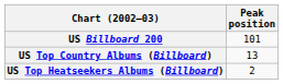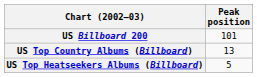US Top Heatseekers Albums (Billboard) | Peak position: 2 -> 5
